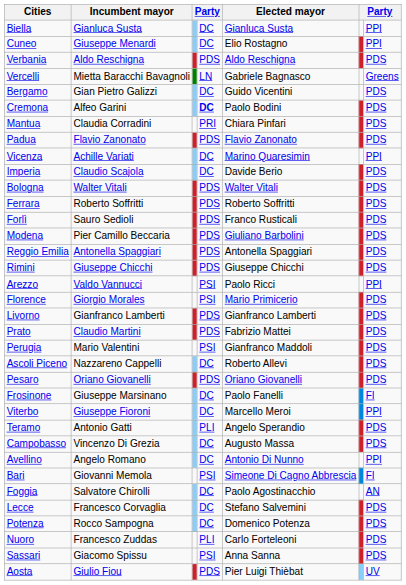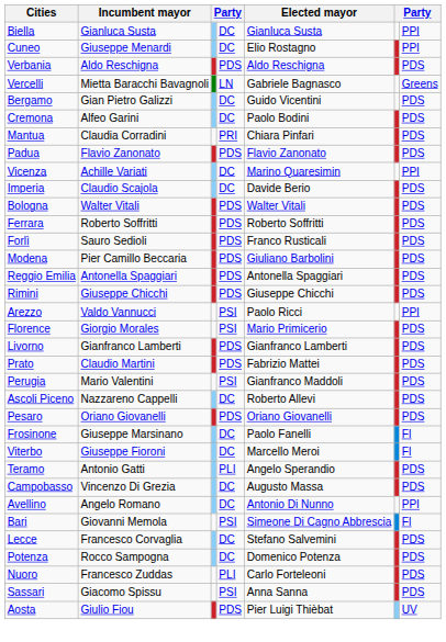Cremona | column 4: bold -> normal
Viterbo | column 7: PPI -> FI
- row: Foggia | Salvatore Chirolli | DC | Paolo Agostinacchio | AN
